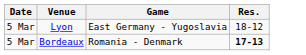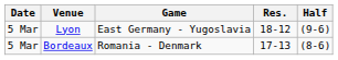+ column: Half | (9-6) | (8-6)
Bordeaux | Res.: bold -> normal
